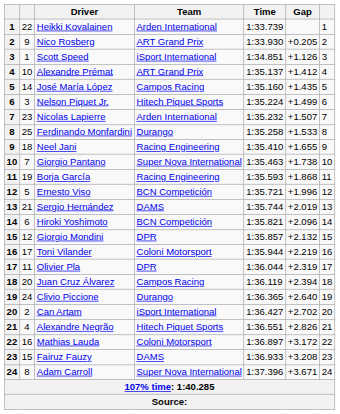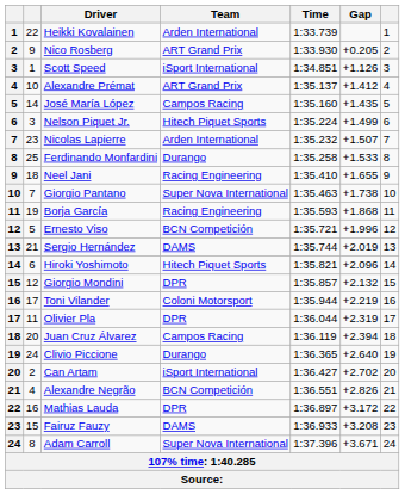Hiroki Yoshimoto | Team: BCN Competición -> Hitech Piquet Sports
Alexandre Negrão | Team: Hitech Piquet Sports -> BCN Competición
Mathias Lauda | Team: Coloni Motorsport -> DPR
